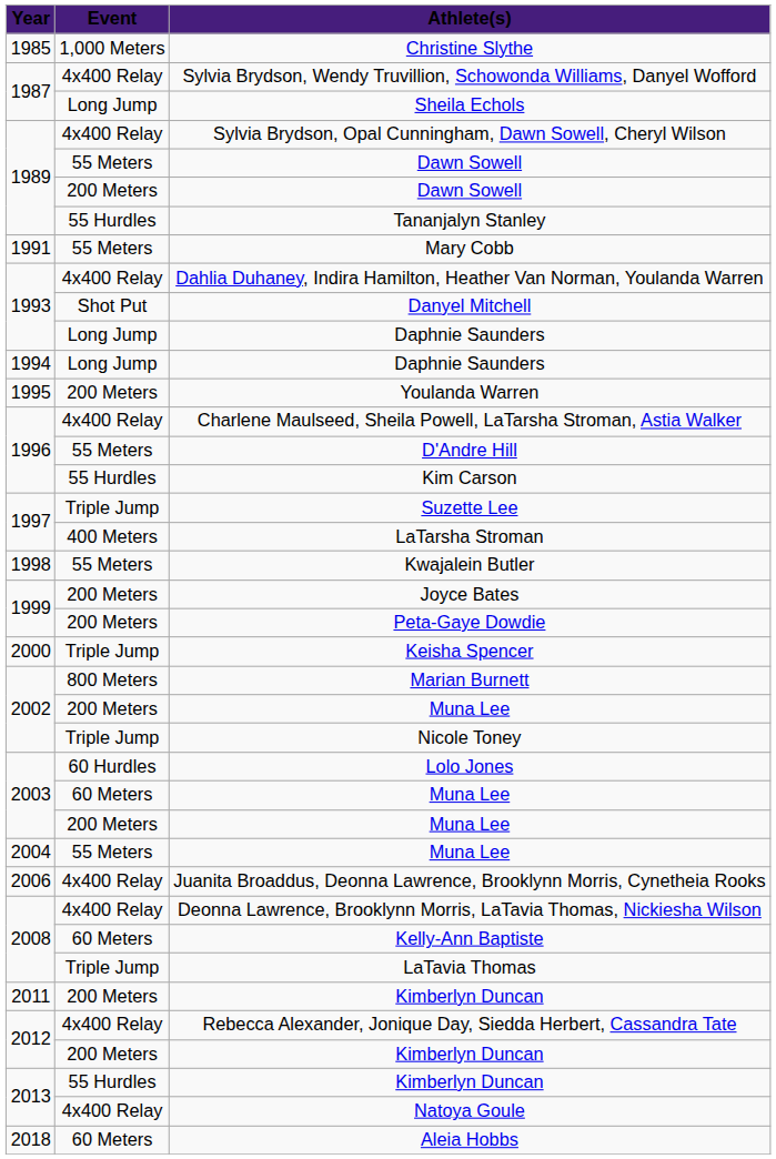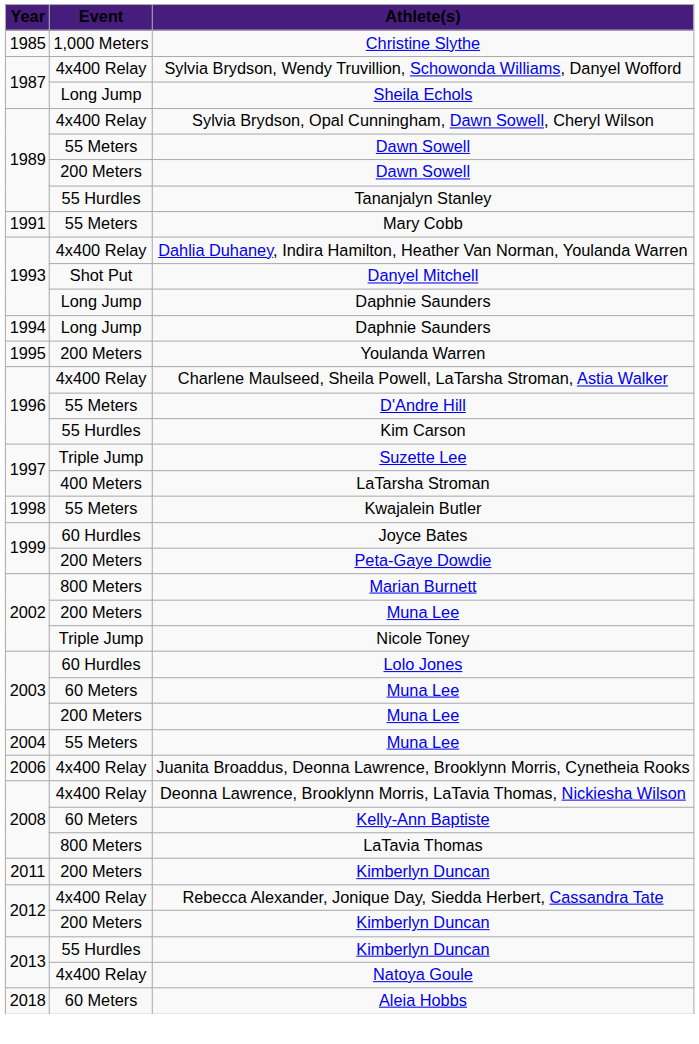Joyce Bates | Event: 200 Meters -> 60 Hurdles
- row: 2000 | Triple Jump | Keisha Spencer
LaTavia Thomas | Event: Triple Jump -> 800 Meters
